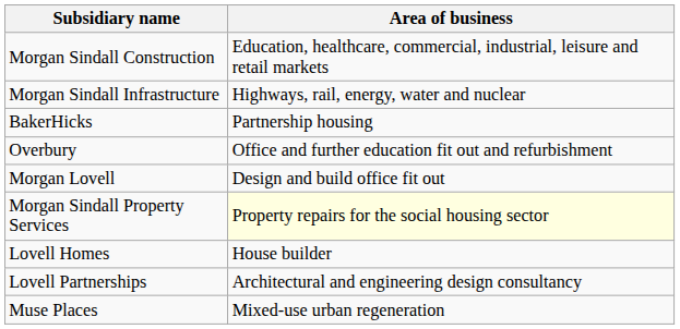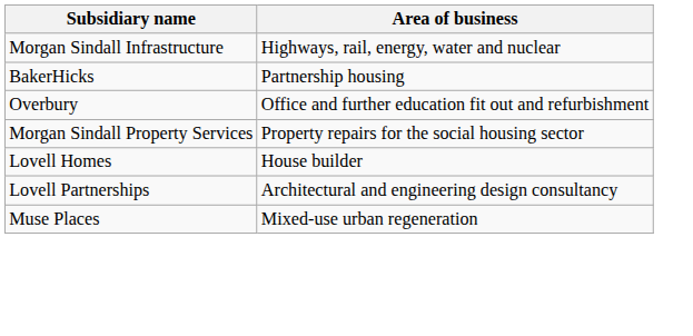- row: Morgan Sindall Construction | Education, healthcare, commercial, industrial, leisure and retail markets
- row: Morgan Lovell | Design and build office fit out
Morgan Sindall Property Services | Area of business: lightyellow background -> no background
